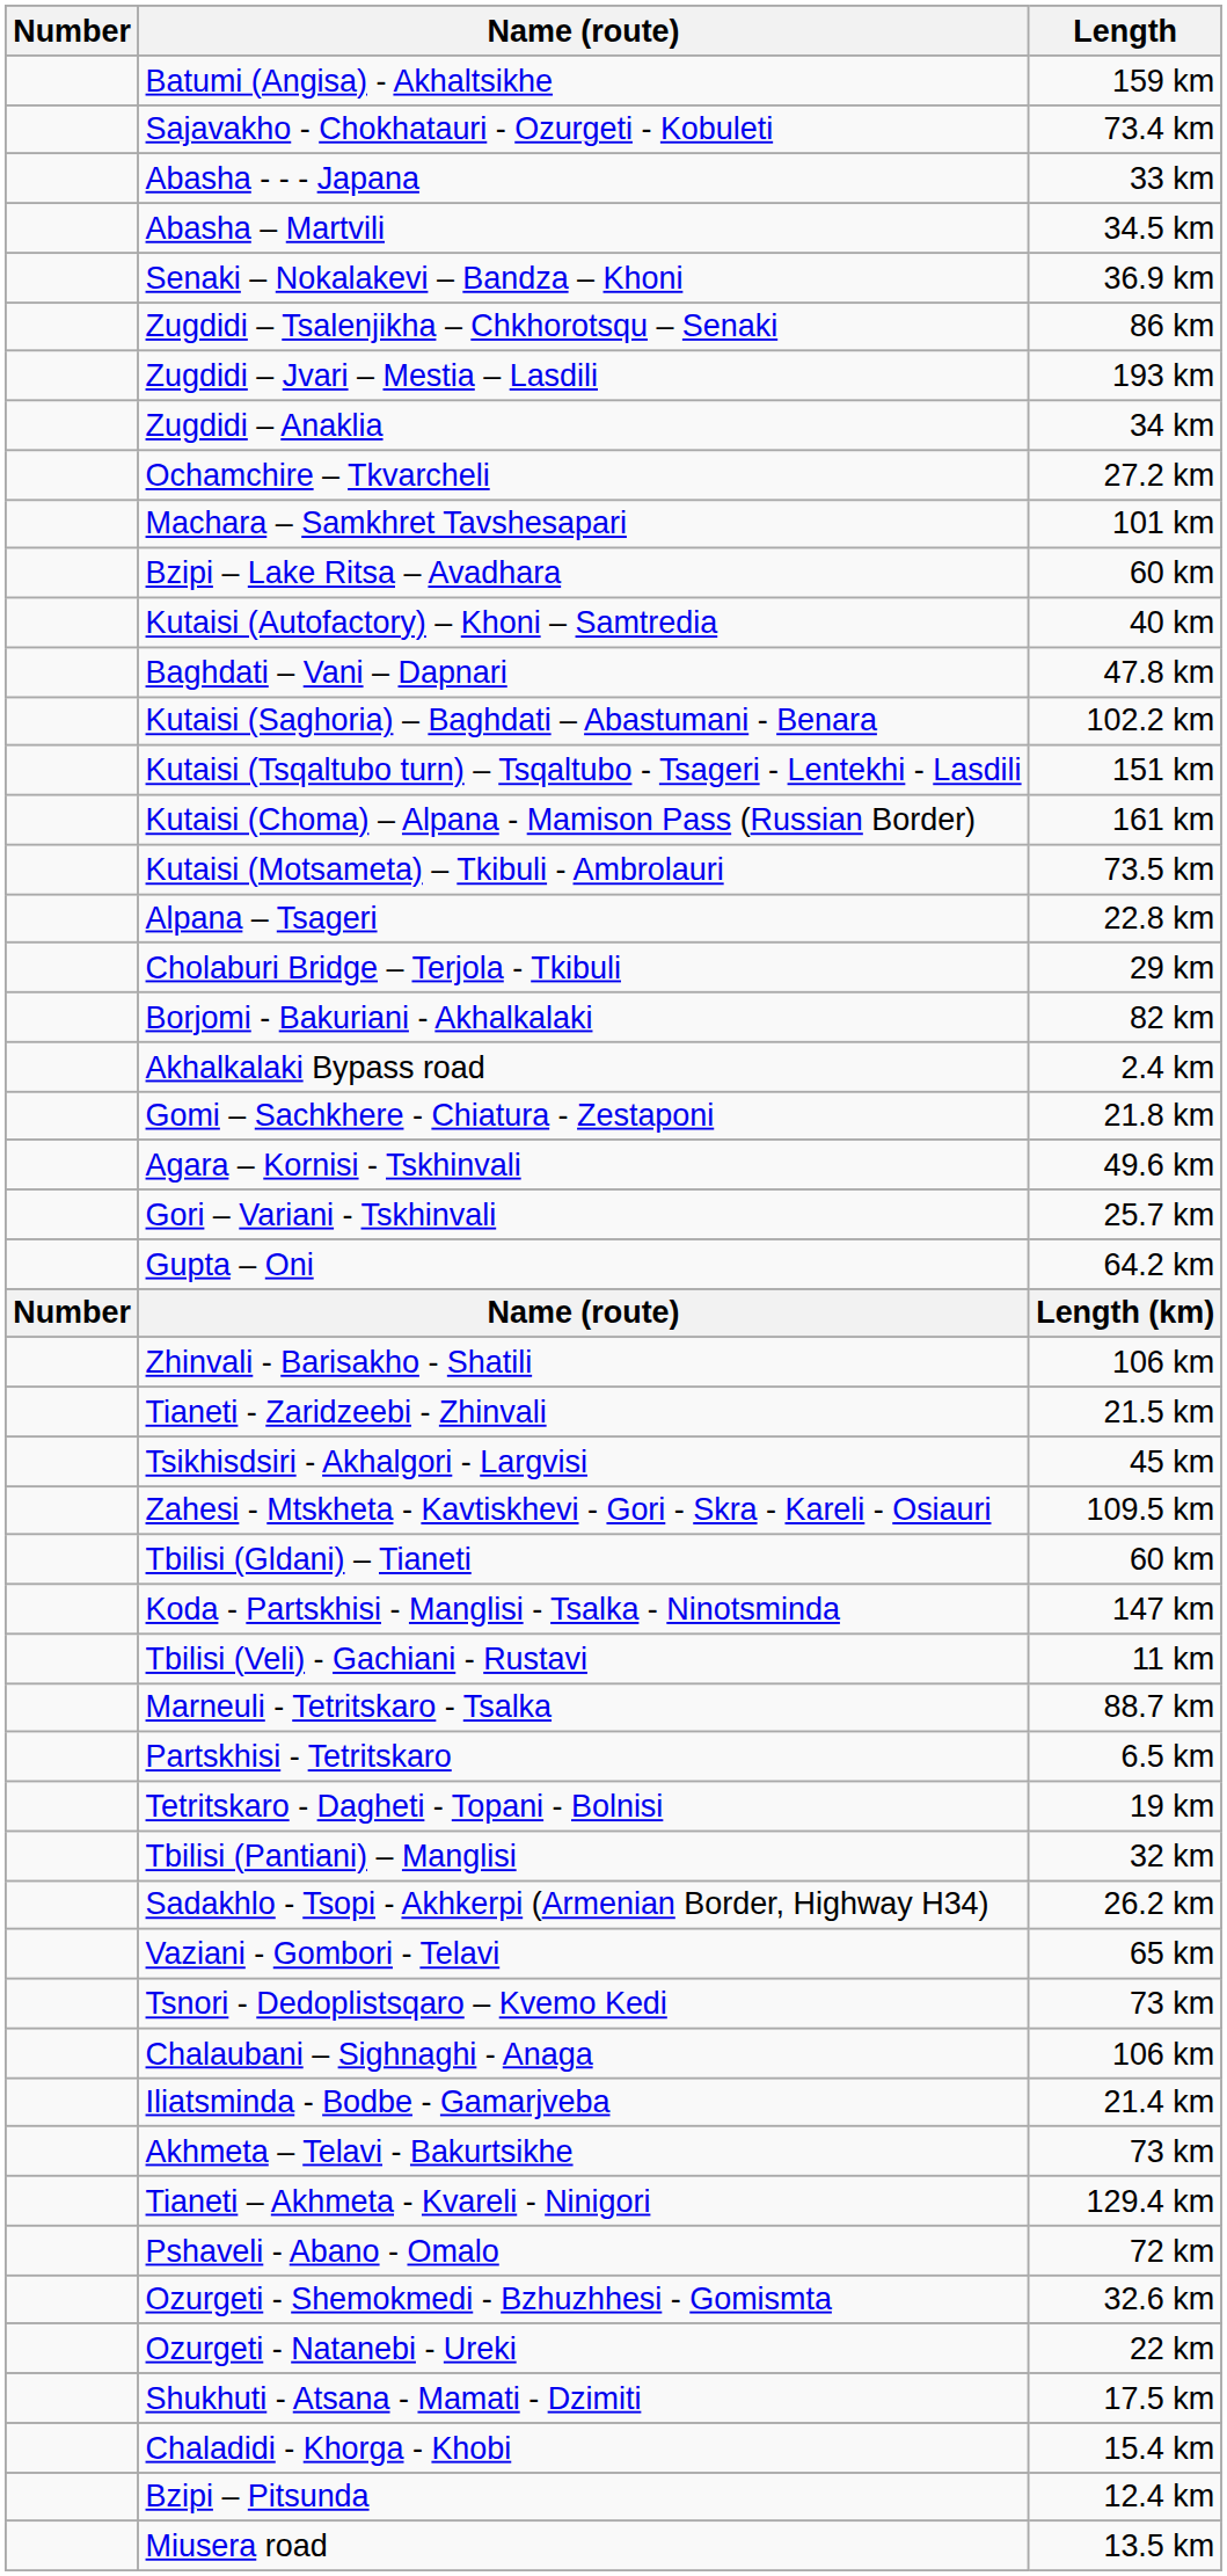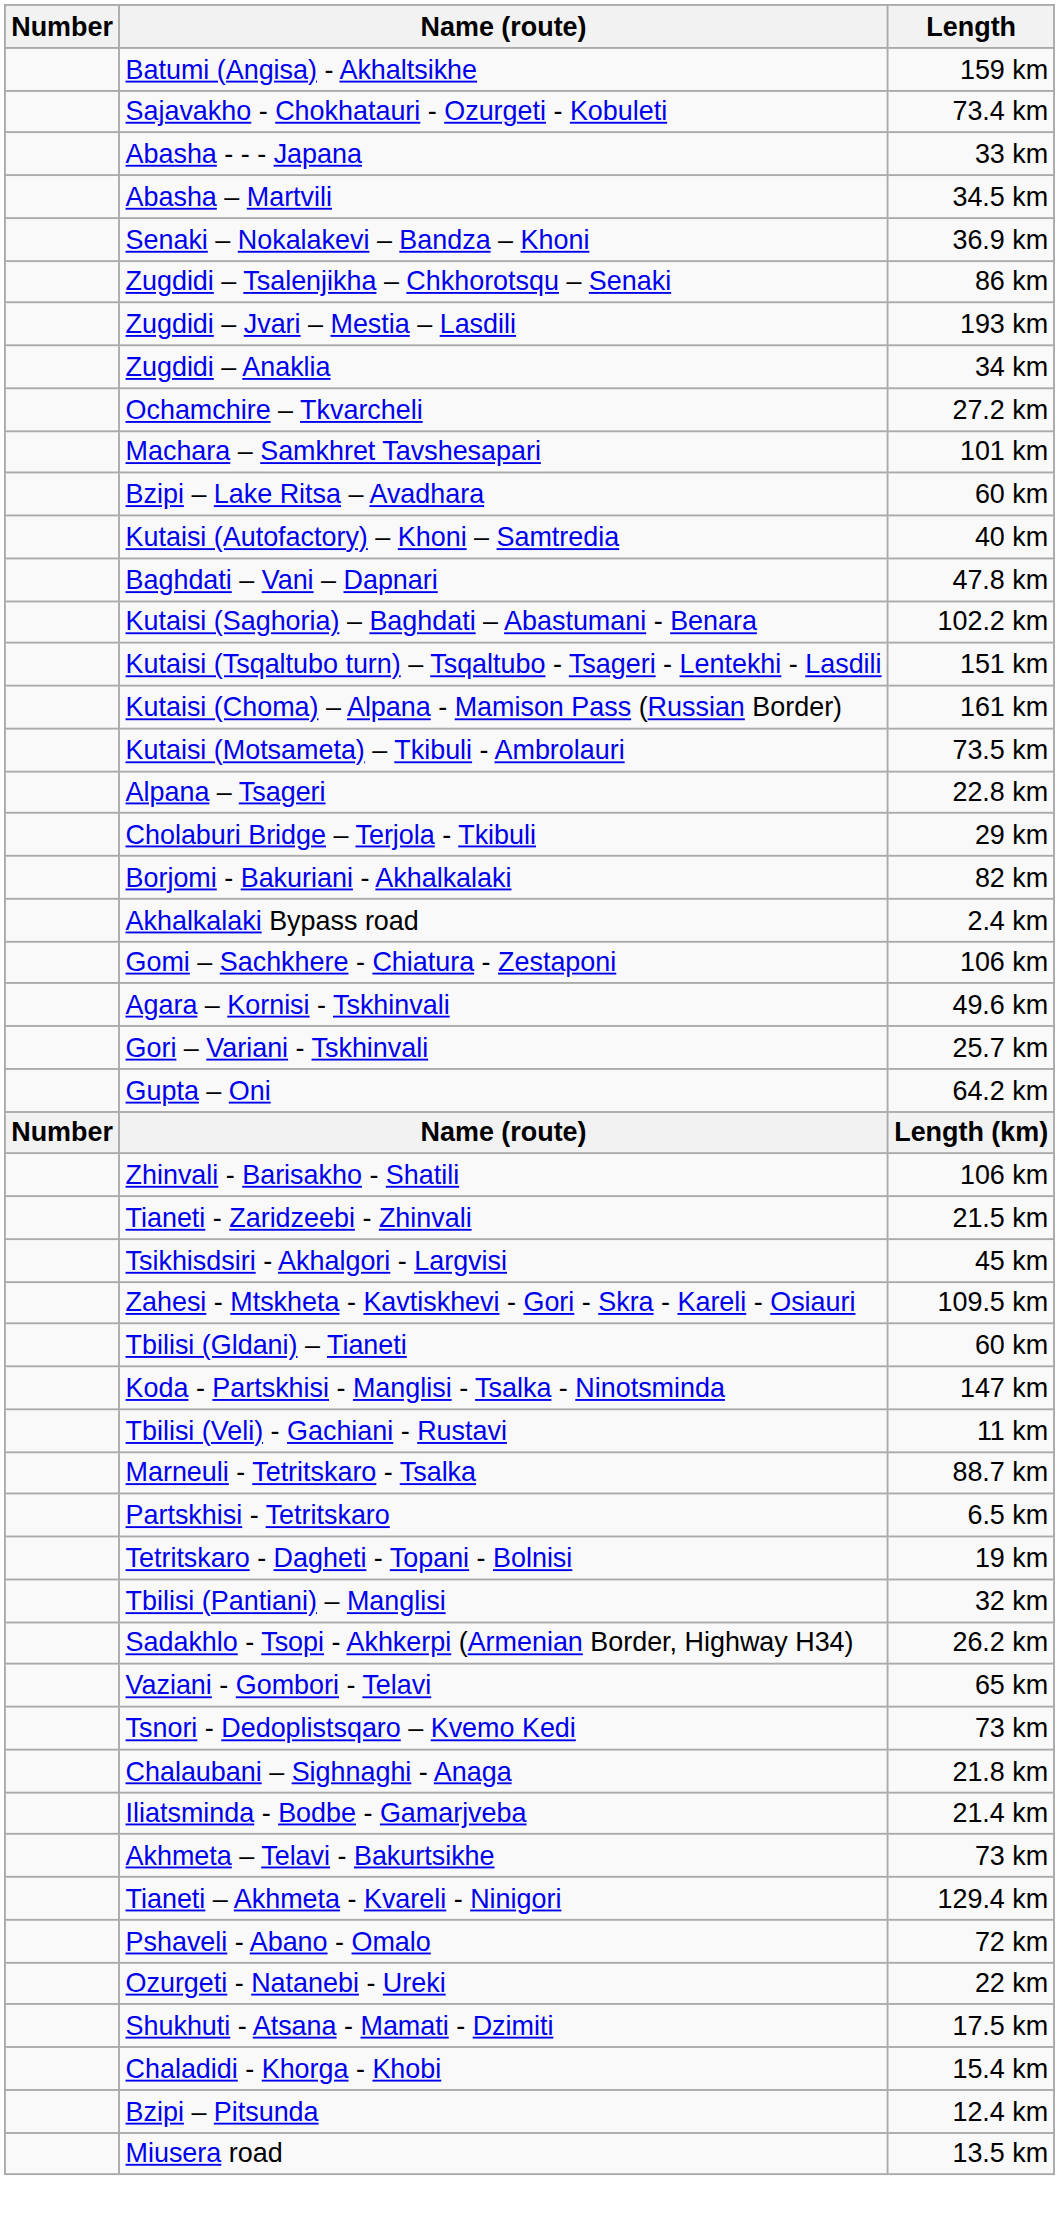Gomi – Sachkhere - Chiatura - Zestaponi | Length: 21.8 km -> 106 km
Chalaubani – Sighnaghi - Anaga | Length: 106 km -> 21.8 km
- row: Ozurgeti - Shemokmedi - Bzhuzhhesi - Gomismta | 32.6 km
